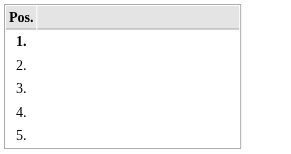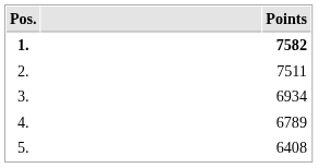+ column: Points | 7582 | 7511 | 6934 | 6789 | 6408
